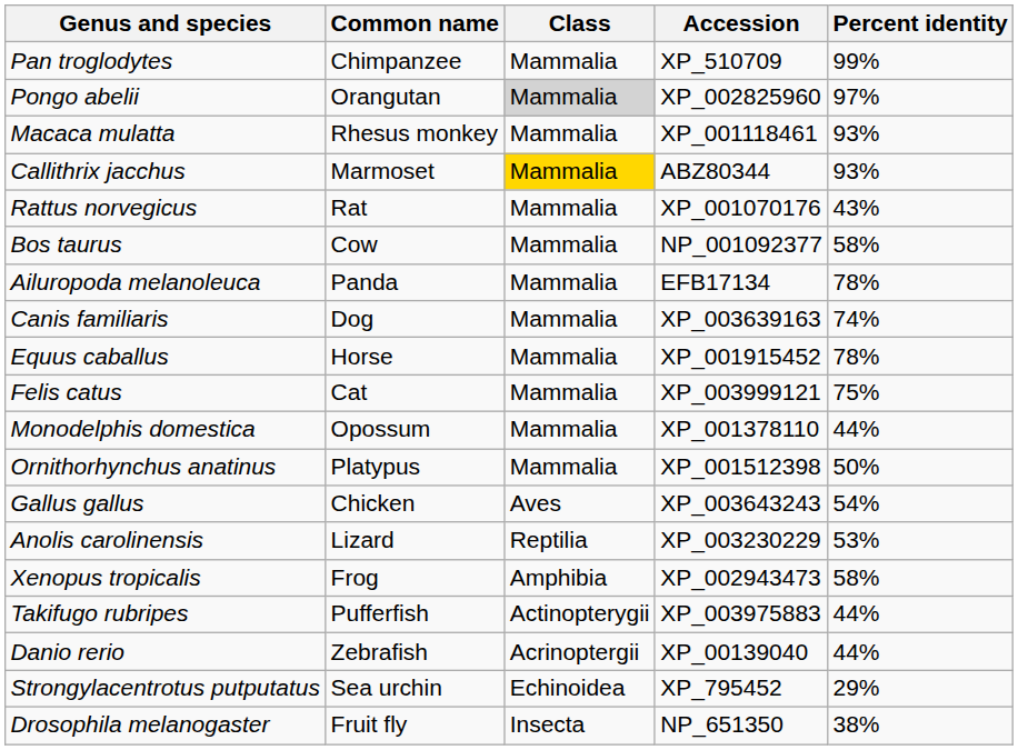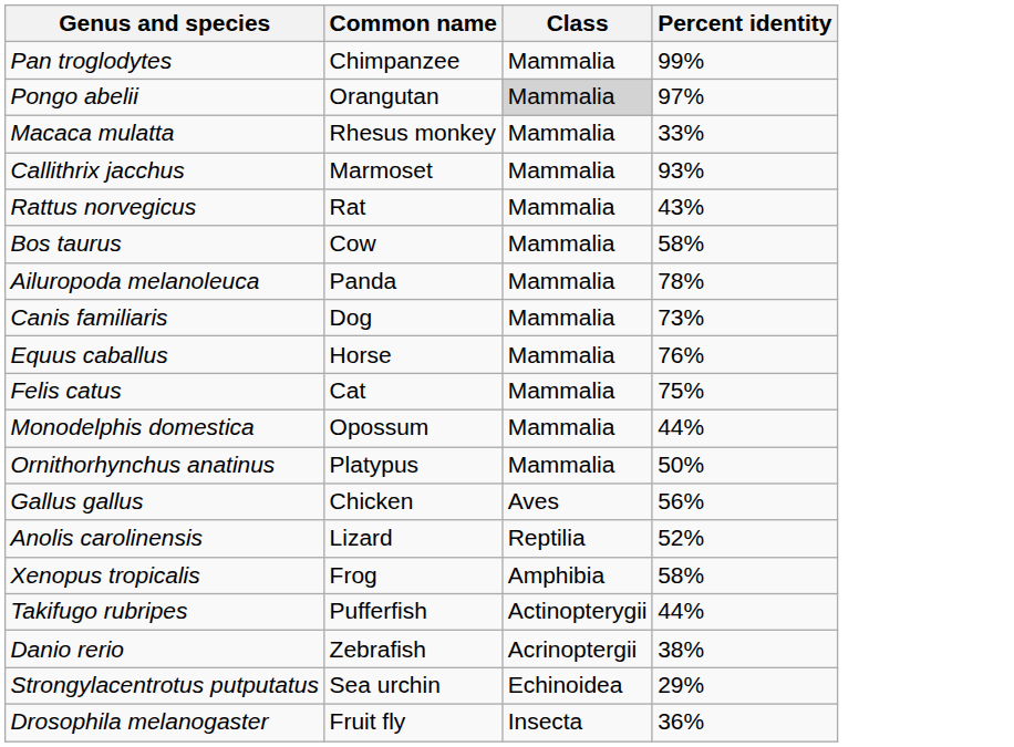- column: Accession | XP_510709 | XP_002825960 | XP_001118461 | ABZ80344 | XP_001070176 | NP_001092377 | EFB17134 | XP_003639163 | XP_001915452 | XP_003999121 | XP_001378110 | XP_001512398 | XP_003643243 | XP_003230229 | XP_002943473 | XP_003975883 | XP_00139040 | XP_795452 | NP_651350
Macaca mulatta | Percent identity: 93% -> 33%
Callithrix jacchus | Class: gold background -> no background
Canis familiaris | Percent identity: 74% -> 73%
Equus caballus | Percent identity: 78% -> 76%
Gallus gallus | Percent identity: 54% -> 56%
Anolis carolinensis | Percent identity: 53% -> 52%
Danio rerio | Percent identity: 44% -> 38%
Drosophila melanogaster | Percent identity: 38% -> 36%
